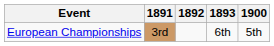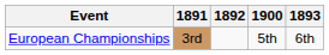columns swapped: 1893 <-> 1900
